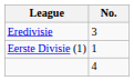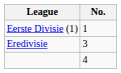rows swapped: Eredivisie <-> Eerste Divisie (1)
